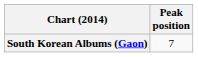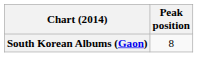South Korean Albums (Gaon) | Peak position: 7 -> 8
